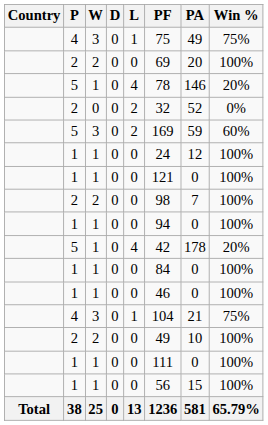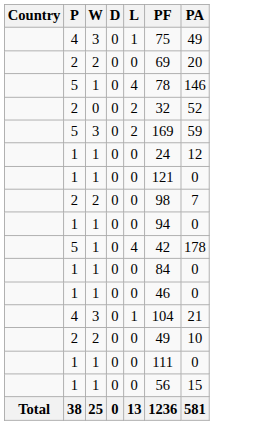- column: Win % | 75% | 100% | 20% | 0% | 60% | 100% | 100% | 100% | 100% | 20% | 100% | 100% | 75% | 100% | 100% | 100% | 65.79%
